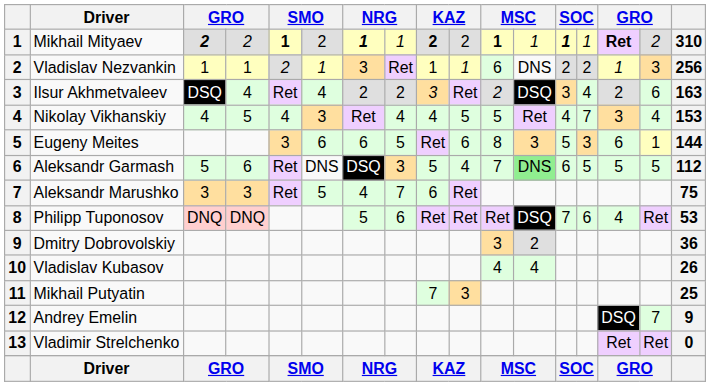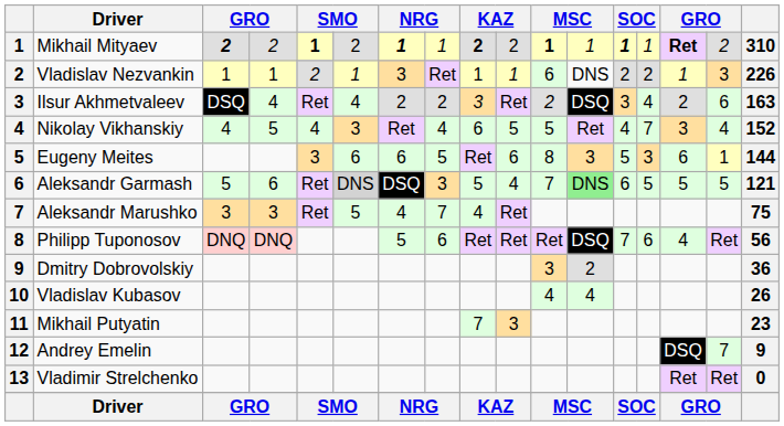Vladislav Nezvankin | column 17: 256 -> 226
Nikolay Vikhanskiy | column 9: 4 -> 6
Nikolay Vikhanskiy | column 17: 153 -> 152
Aleksandr Garmash | column 6: no background -> lightgrey background
Aleksandr Garmash | column 17: 112 -> 121
Aleksandr Marushko | column 9: 6 -> 4
Philipp Tuponosov | column 17: 53 -> 56
Mikhail Putyatin | column 17: 25 -> 23
